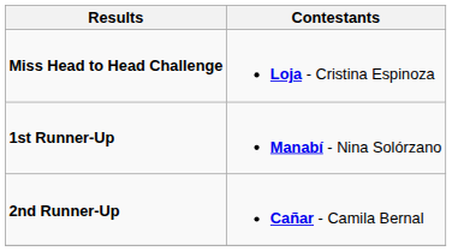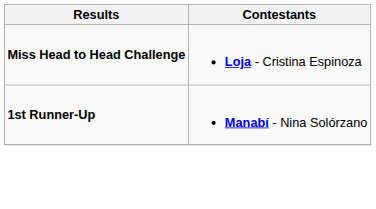- row: 2nd Runner-Up | Cañar - Camila Bernal
